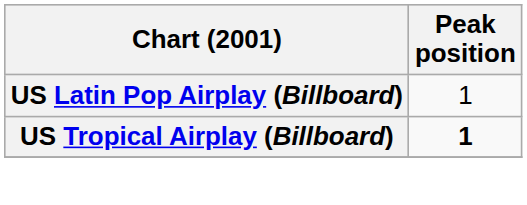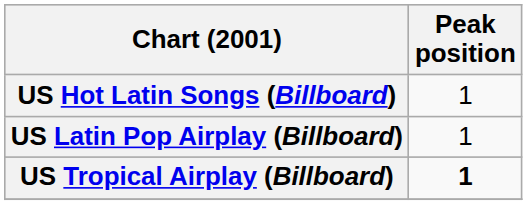+ row: US Hot Latin Songs (Billboard) | 1
